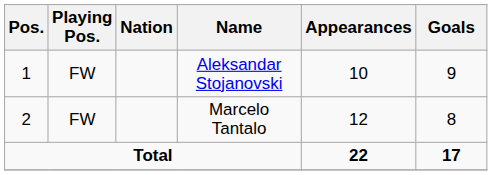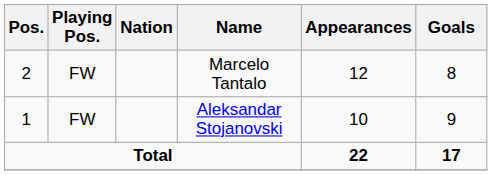rows swapped: Aleksandar Stojanovski <-> Marcelo Tantalo
